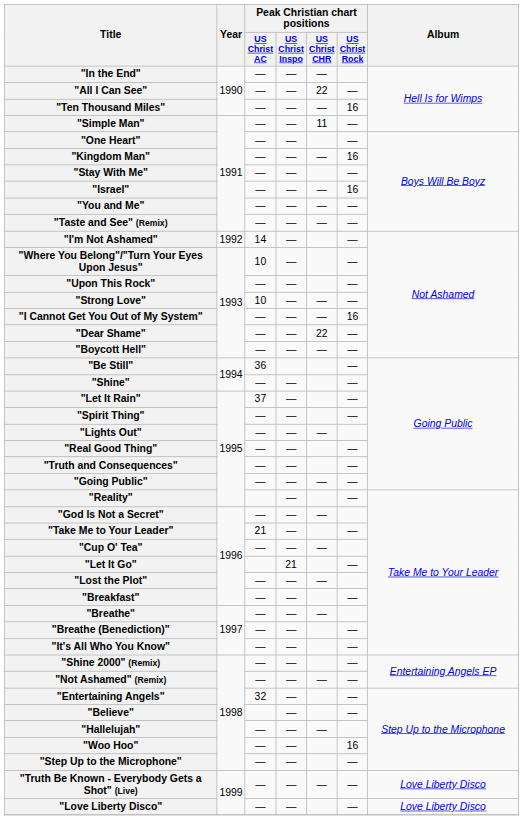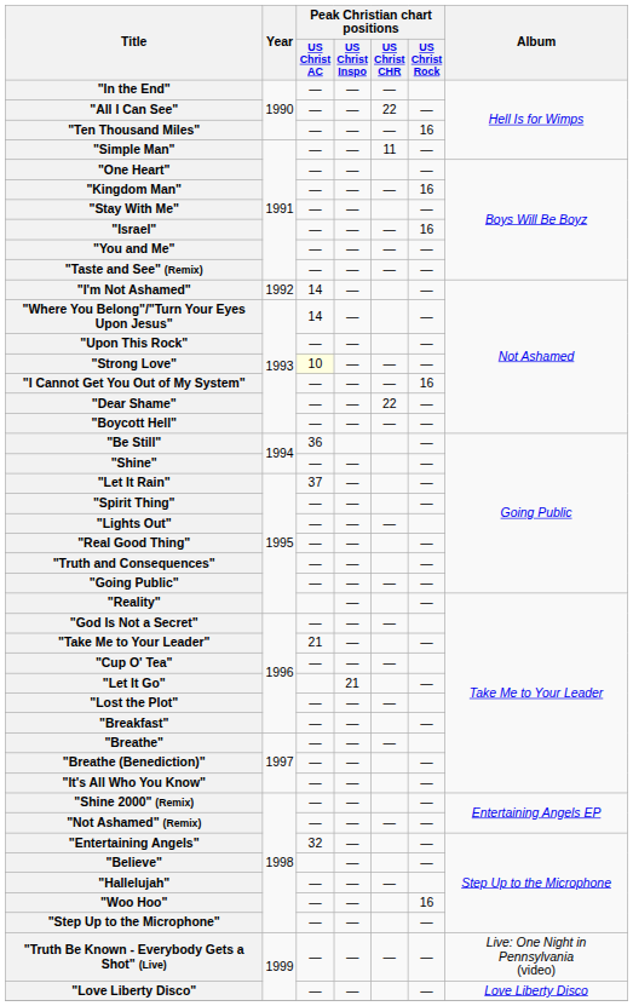"Where You Belong"/"Turn Your Eyes Upon Jesus" | Peak Christian chart positions / US Christ AC: 10 -> 14
"Strong Love" | Peak Christian chart positions / US Christ AC: no background -> lightyellow background
"Truth Be Known - Everybody Gets a Shot" (Live) | Album: Love Liberty Disco -> Live: One Night in Pennsylvania (video)
